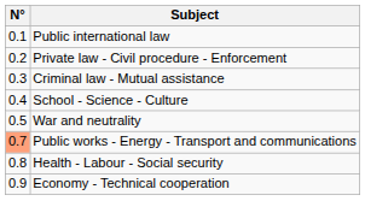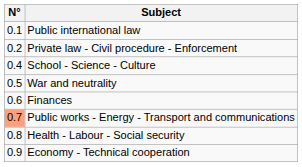- row: 0.3 | Criminal law - Mutual assistance
+ row: 0.6 | Finances
